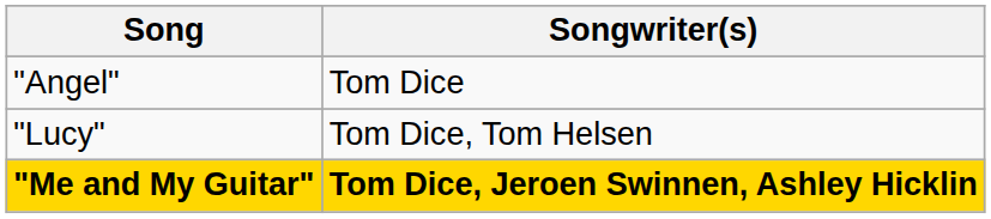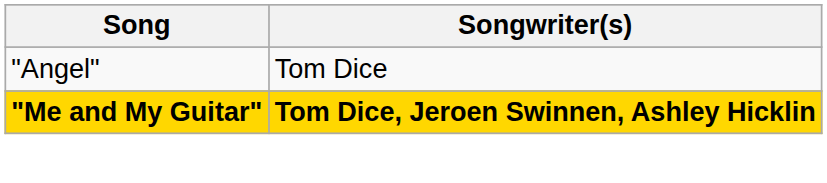- row: "Lucy" | Tom Dice, Tom Helsen
